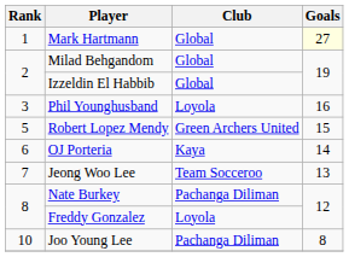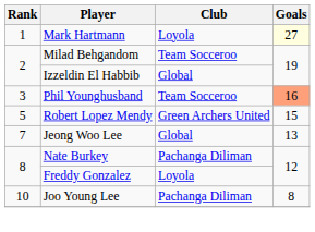Mark Hartmann | Club: Global -> Loyola
Milad Behgandom | Club: Global -> Team Socceroo
Phil Younghusband | Club: Loyola -> Team Socceroo
Phil Younghusband | Goals: no background -> lightsalmon background
- row: 6 | OJ Porteria | Kaya | 14
Jeong Woo Lee | Club: Team Socceroo -> Global
